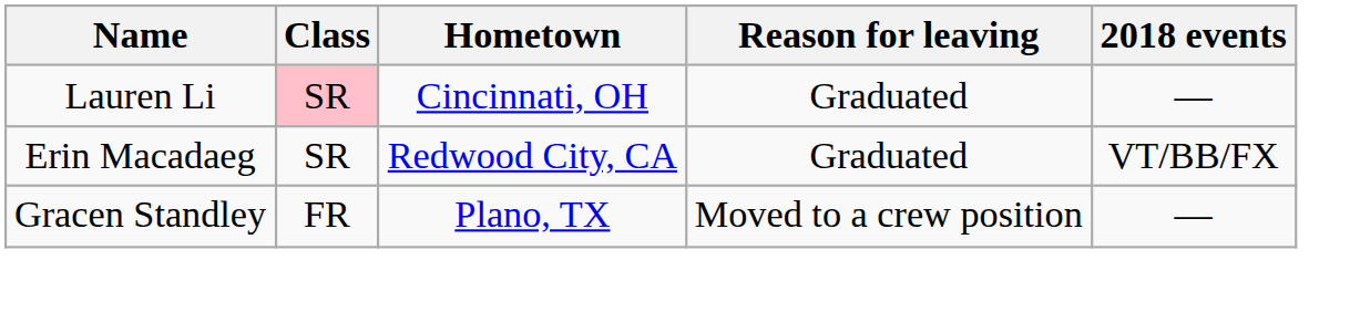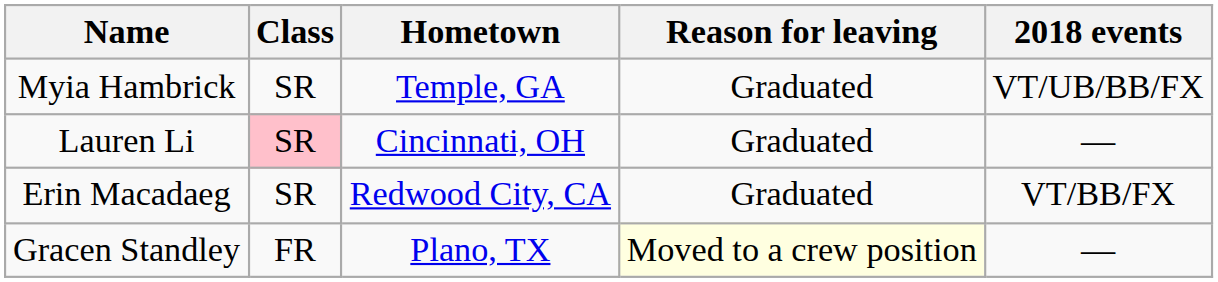+ row: Myia Hambrick | SR | Temple, GA | Graduated | VT/UB/BB/FX
Gracen Standley | Reason for leaving: no background -> lightyellow background
